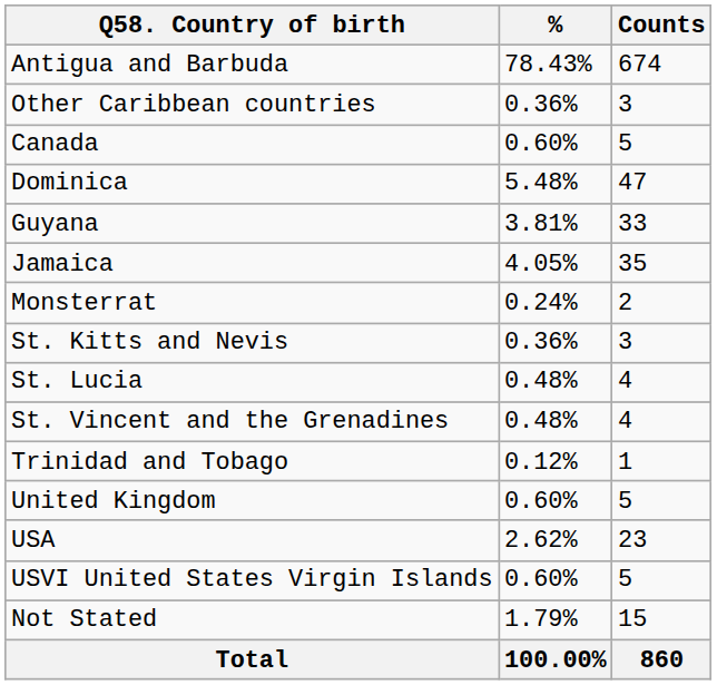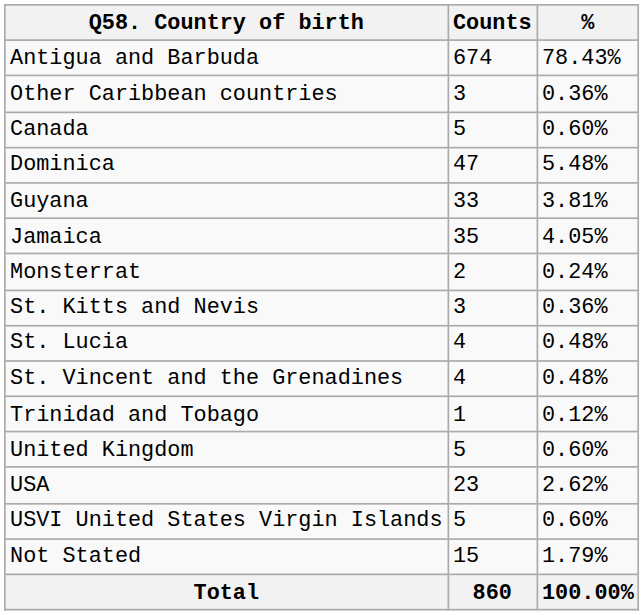columns swapped: Counts <-> %
